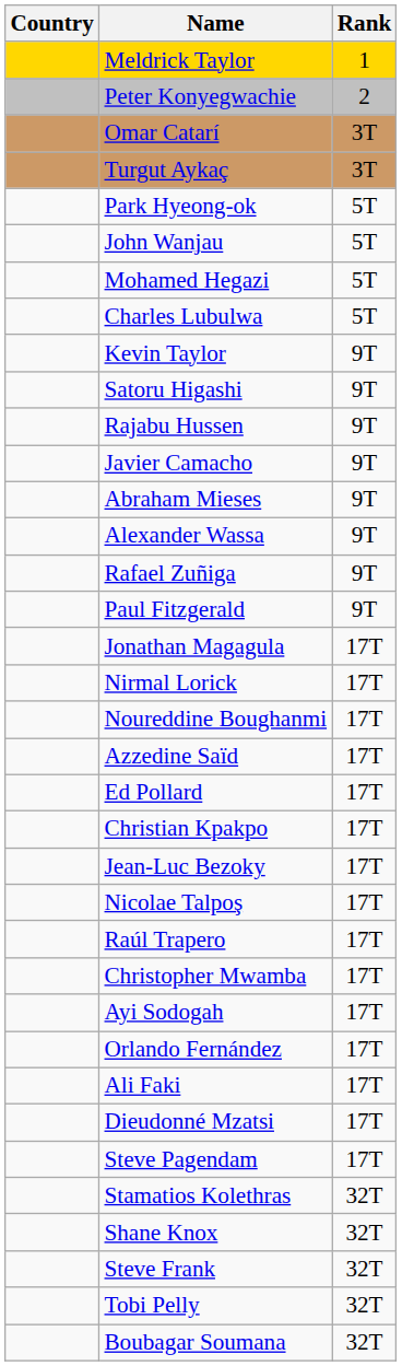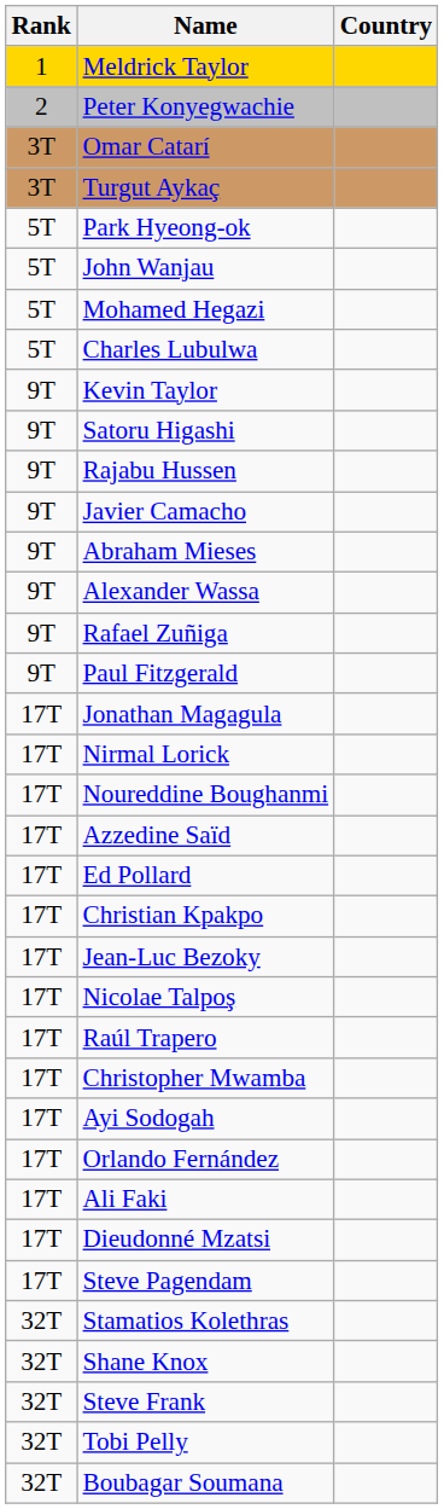columns swapped: Rank <-> Country
